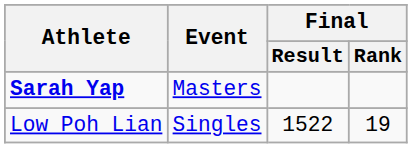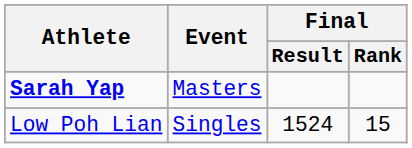Low Poh Lian | Final / Result: 1522 -> 1524
Low Poh Lian | Final / Rank: 19 -> 15
